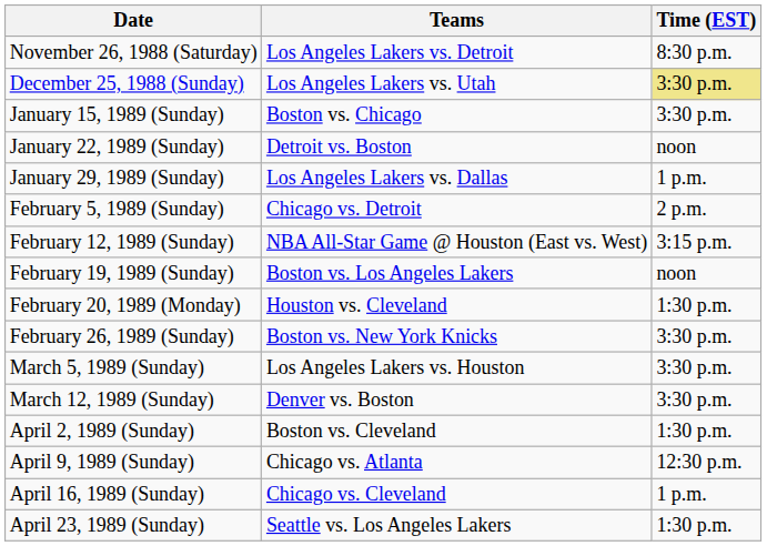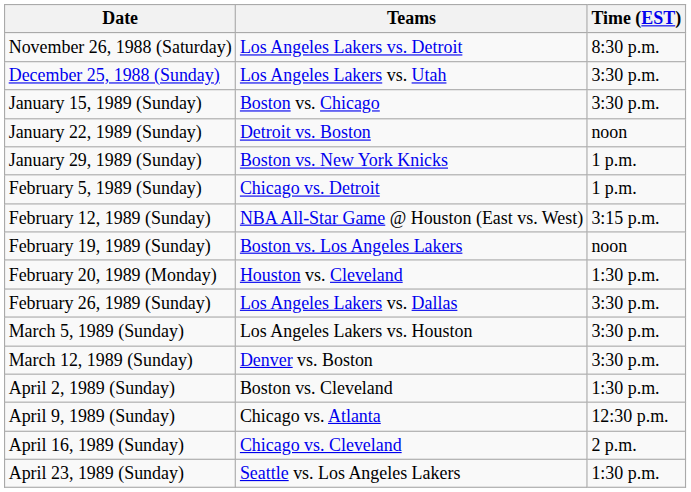December 25, 1988 (Sunday) | Time (EST): khaki background -> no background
January 29, 1989 (Sunday) | Teams: Los Angeles Lakers vs. Dallas -> Boston vs. New York Knicks
February 5, 1989 (Sunday) | Time (EST): 2 p.m. -> 1 p.m.
February 26, 1989 (Sunday) | Teams: Boston vs. New York Knicks -> Los Angeles Lakers vs. Dallas
April 16, 1989 (Sunday) | Time (EST): 1 p.m. -> 2 p.m.
